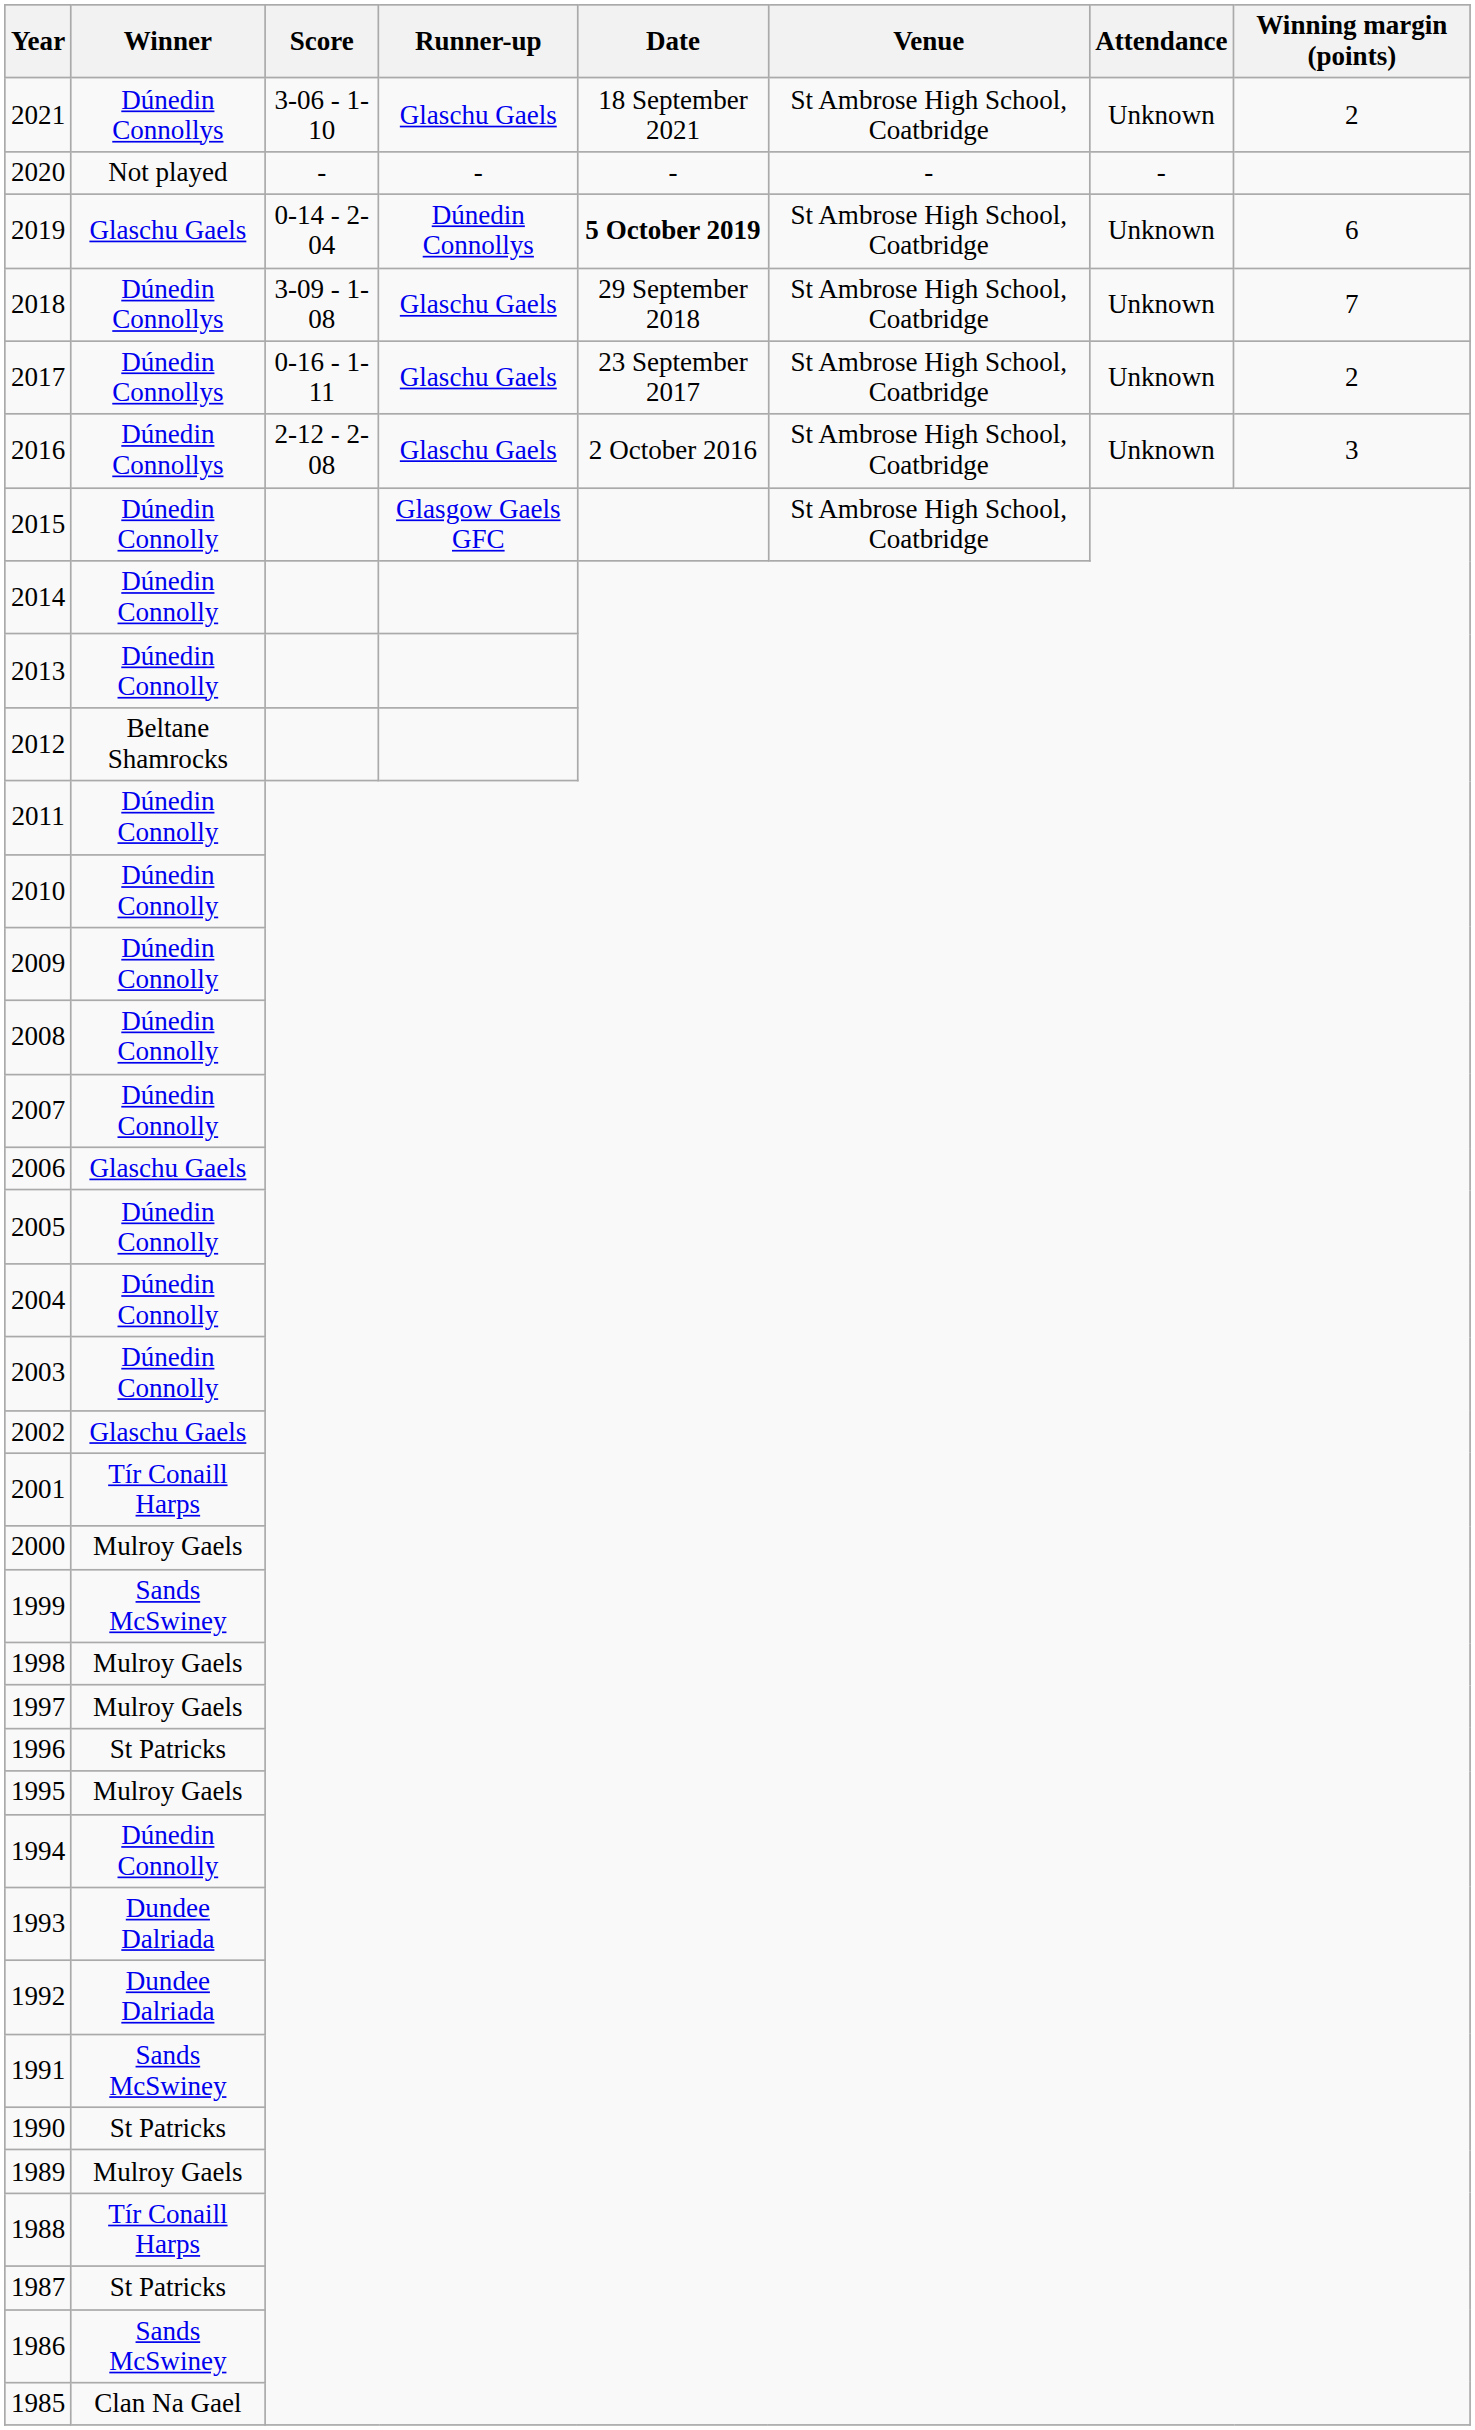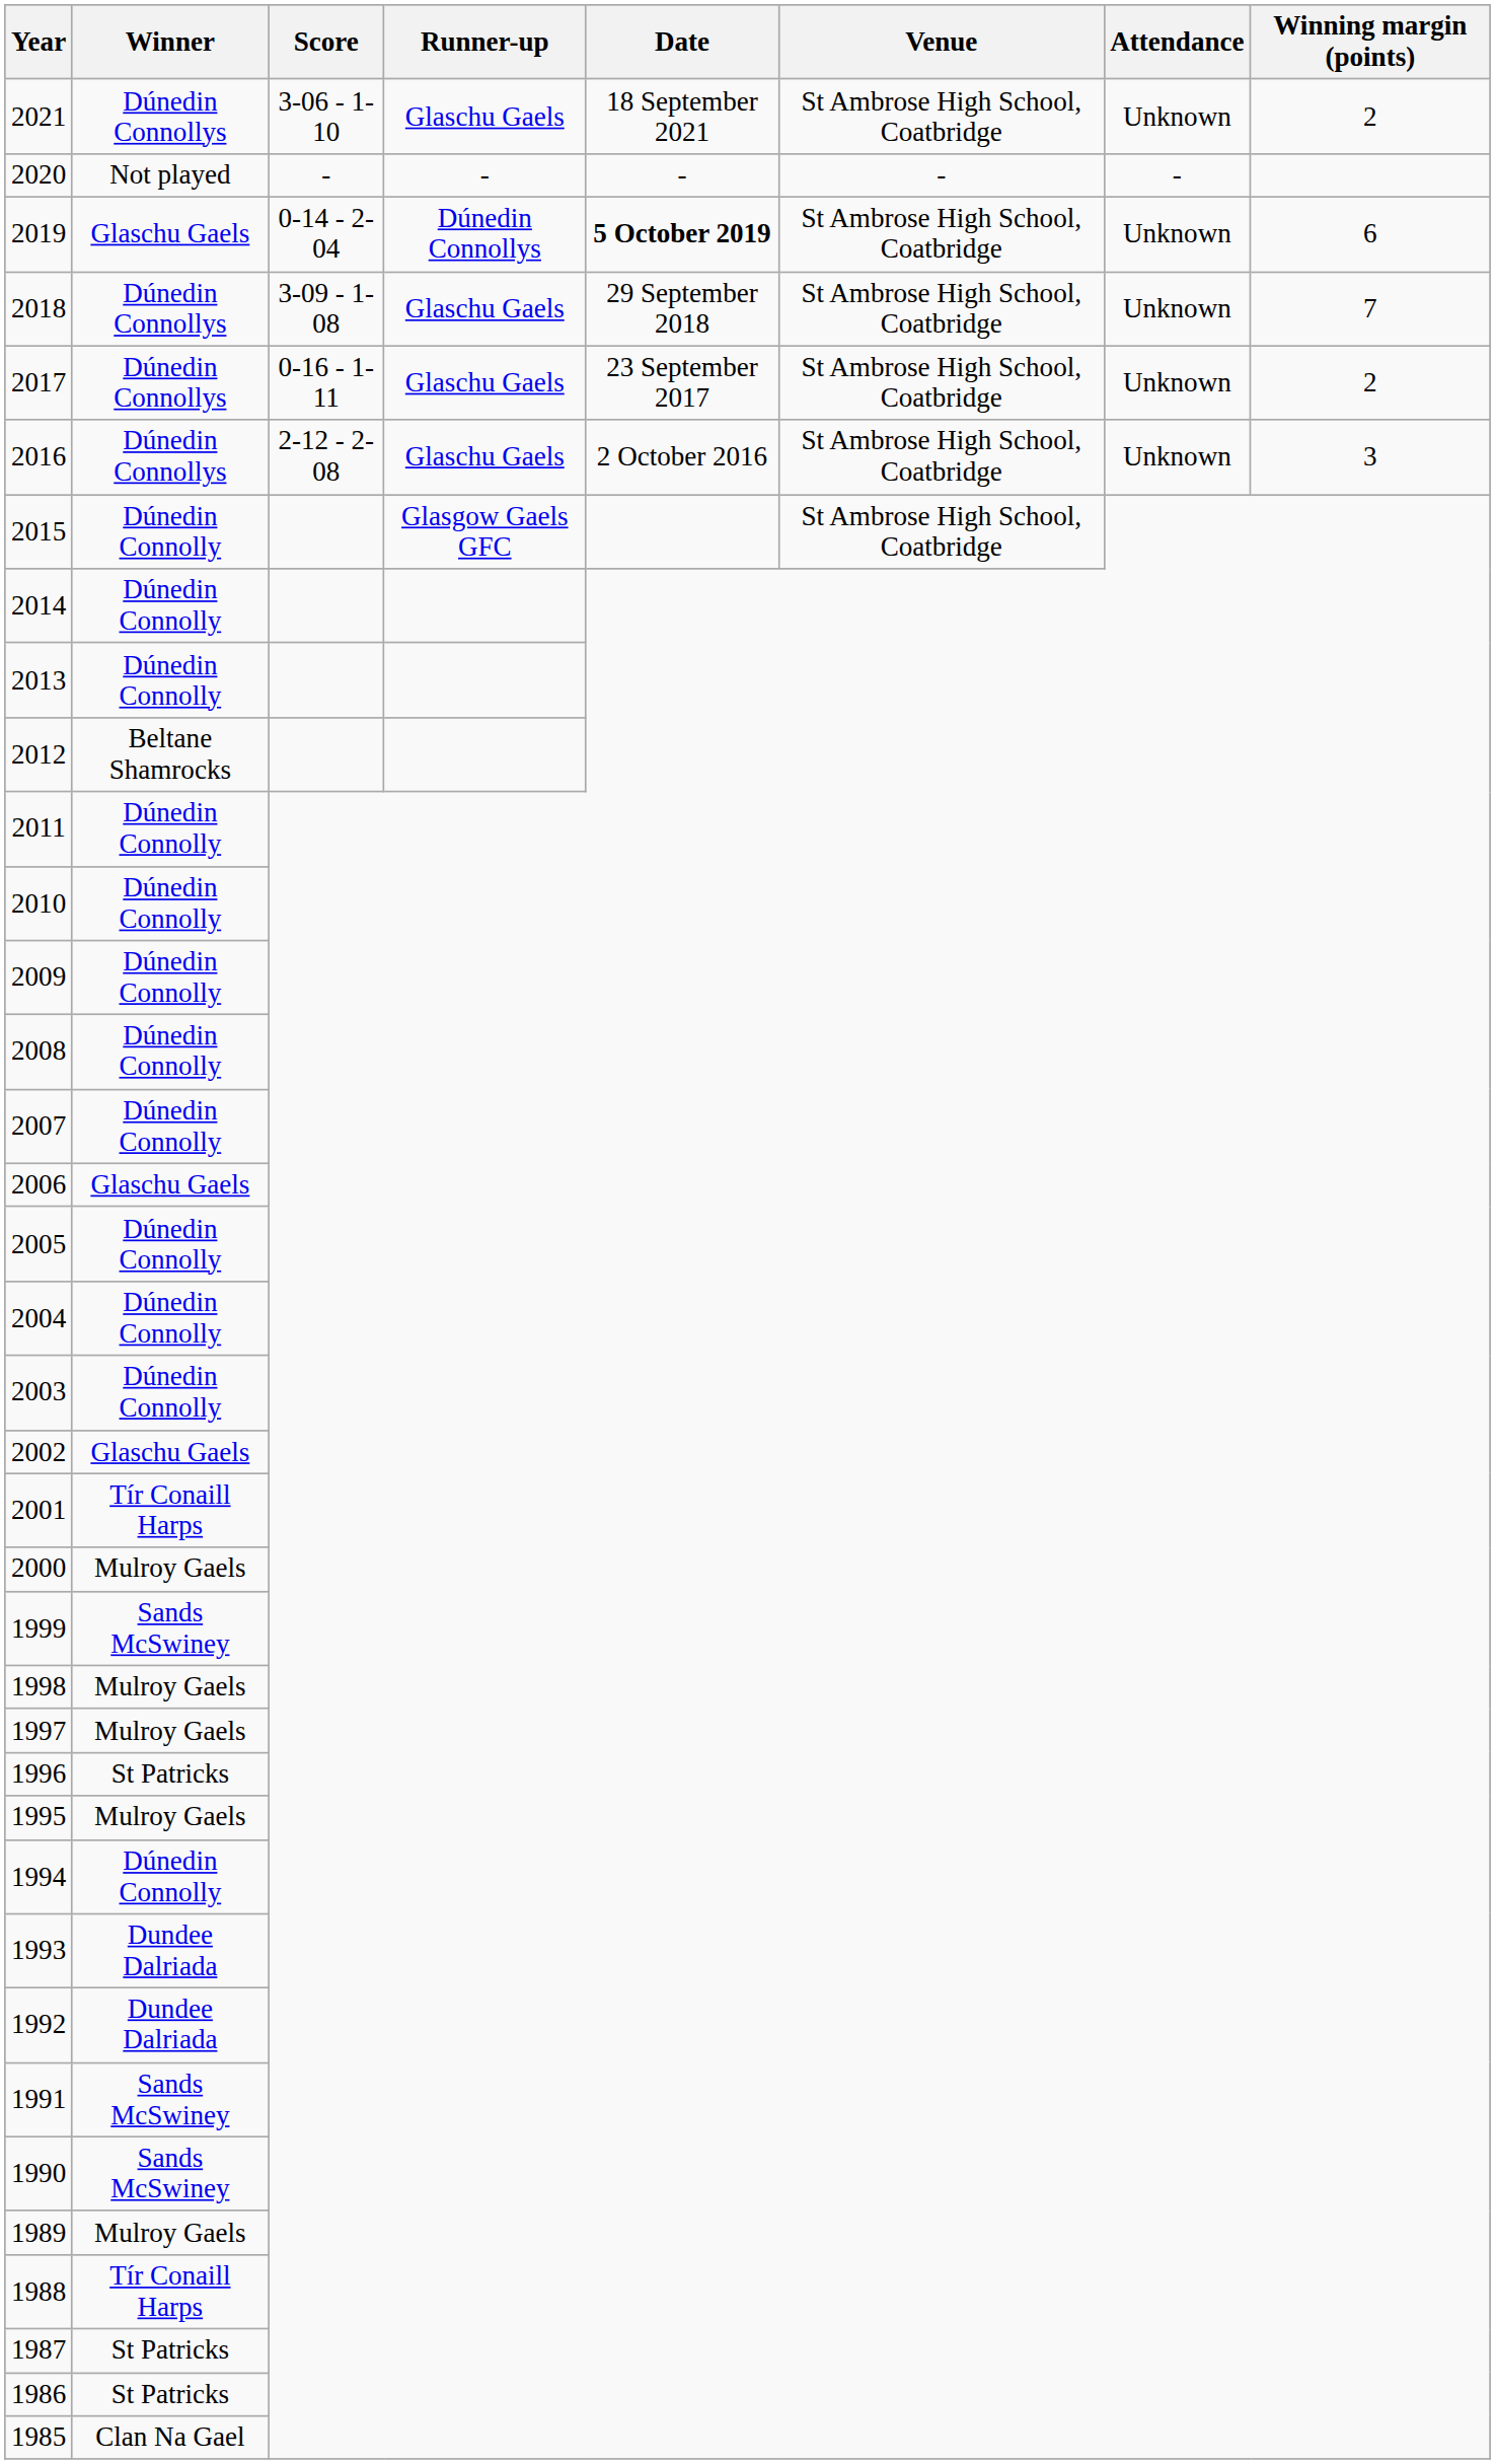1990 | Winner: St Patricks -> Sands McSwiney
1986 | Winner: Sands McSwiney -> St Patricks
